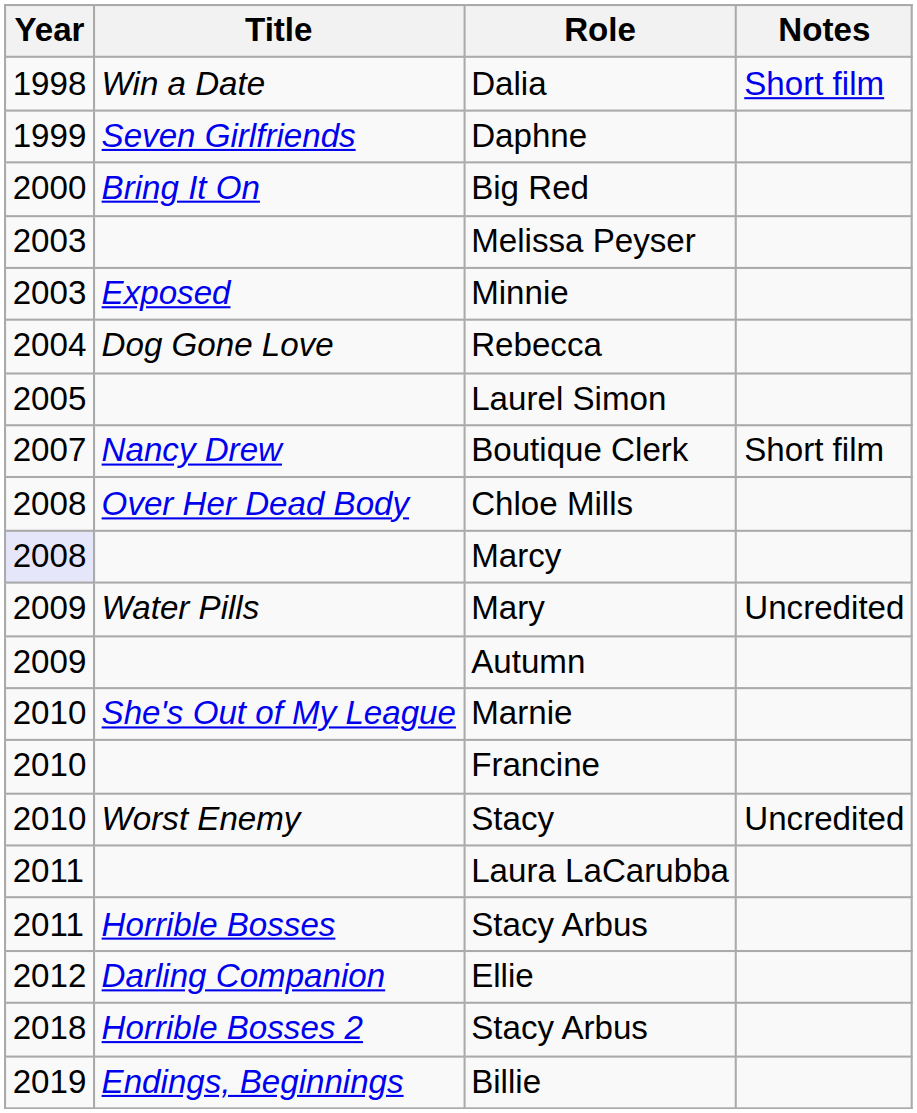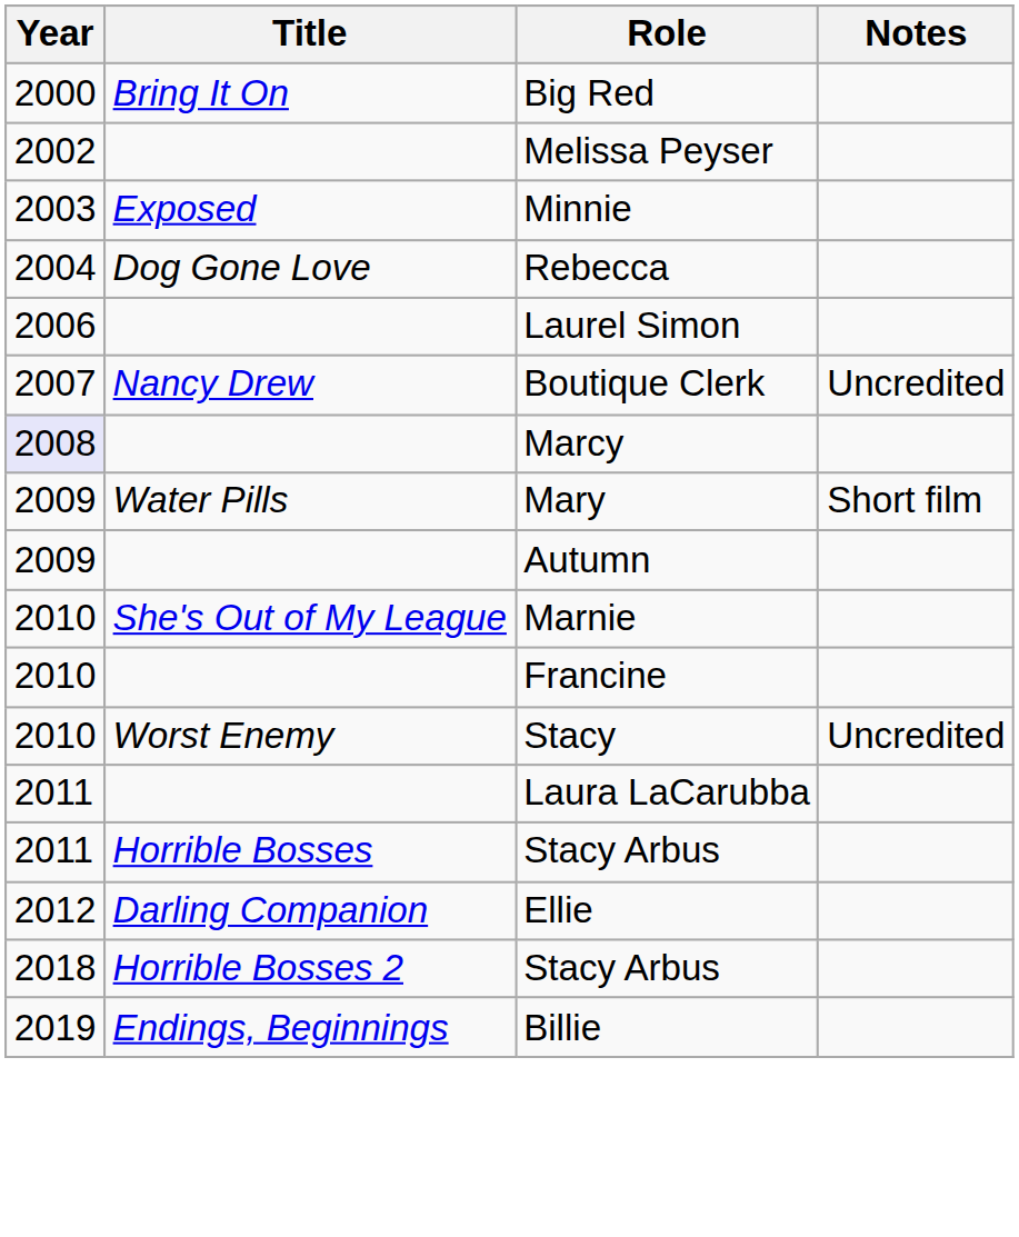- row: 1998 | Win a Date | Dalia | Short film
- row: 1999 | Seven Girlfriends | Daphne
Melissa Peyser | Year: 2003 -> 2002
Laurel Simon | Year: 2005 -> 2006
Boutique Clerk | Notes: Short film -> Uncredited
- row: 2008 | Over Her Dead Body | Chloe Mills
Mary | Notes: Uncredited -> Short film
